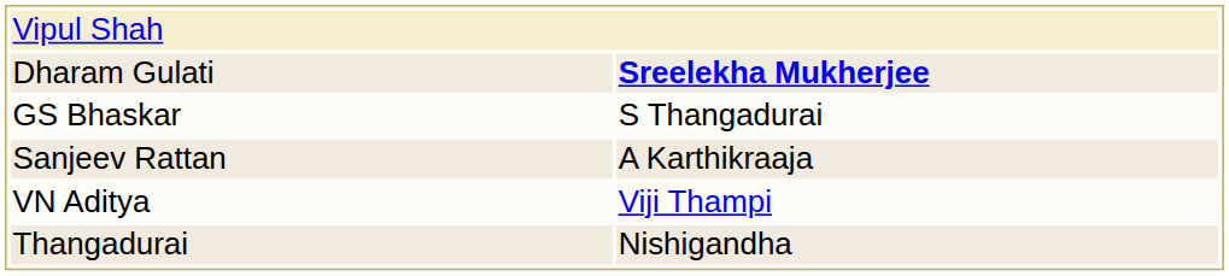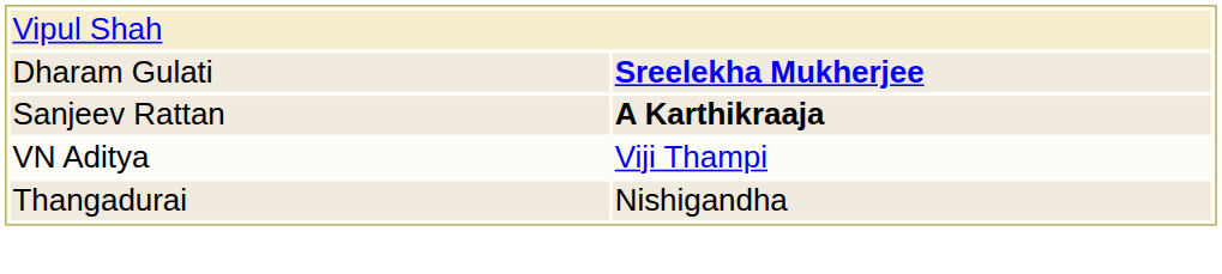- row: GS Bhaskar | S Thangadurai
Sanjeev Rattan | column 2: normal -> bold
